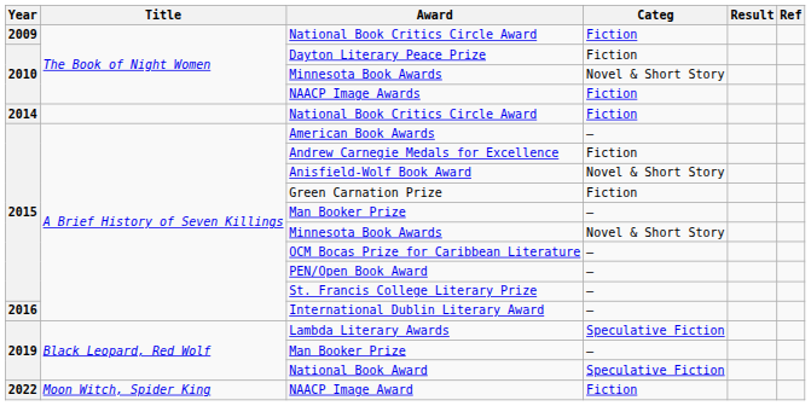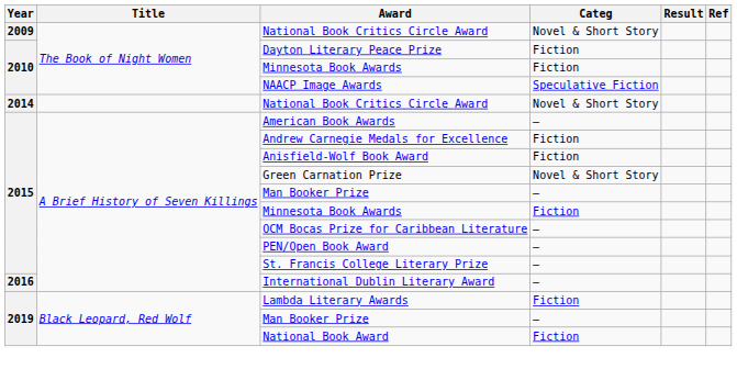2009 / National Book Critics Circle Award | Categ: Fiction -> Novel & Short Story
2010 / Minnesota Book Awards | Categ: Novel & Short Story -> Fiction
NAACP Image Awards | Categ: Fiction -> Speculative Fiction
2014 / National Book Critics Circle Award | Categ: Fiction -> Novel & Short Story
Anisfield-Wolf Book Award | Categ: Novel & Short Story -> Fiction
Green Carnation Prize | Categ: Fiction -> Novel & Short Story
2015 / Minnesota Book Awards | Categ: Novel & Short Story -> Fiction
Lambda Literary Awards | Categ: Speculative Fiction -> Fiction
National Book Award | Categ: Speculative Fiction -> Fiction
- row: 2022 | Moon Witch, Spider King | NAACP Image Award | Fiction
